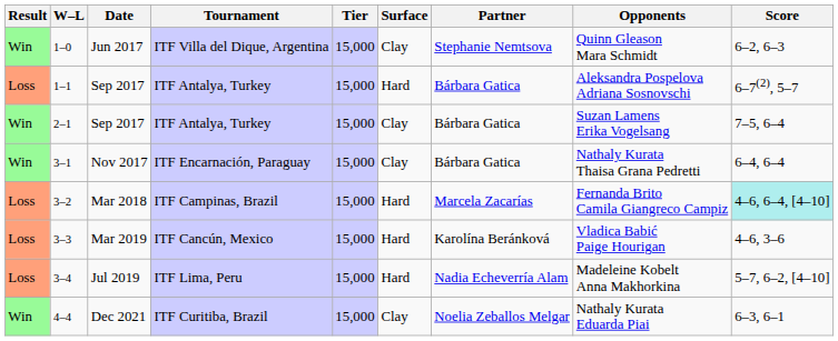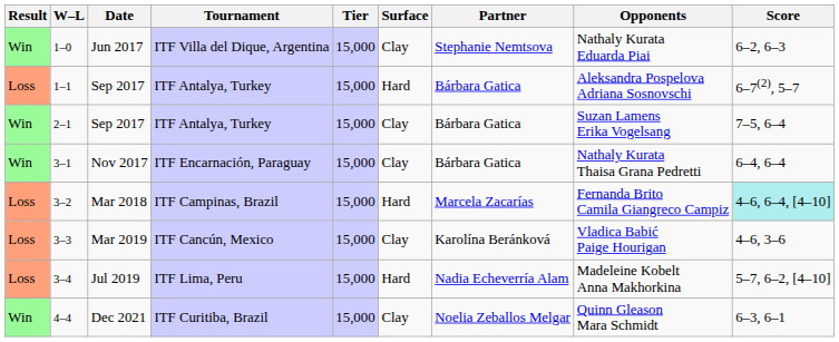1–0 | Opponents: Quinn Gleason Mara Schmidt -> Nathaly Kurata Eduarda Piai
3–3 | Surface: Hard -> Clay
4–4 | Opponents: Nathaly Kurata Eduarda Piai -> Quinn Gleason Mara Schmidt
